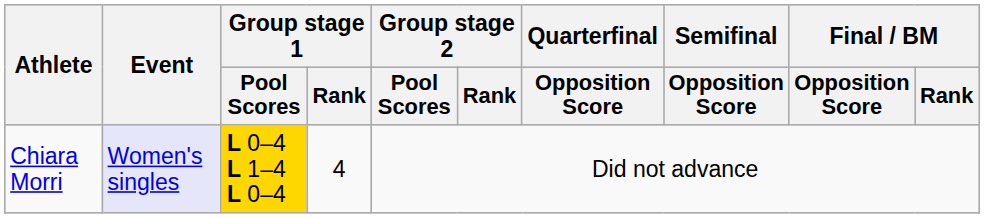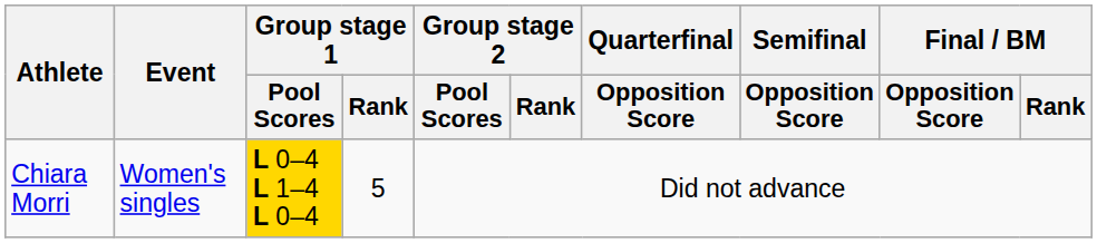Chiara Morri | Event: lavender background -> no background
Chiara Morri | Group stage 1 / Rank: 4 -> 5
